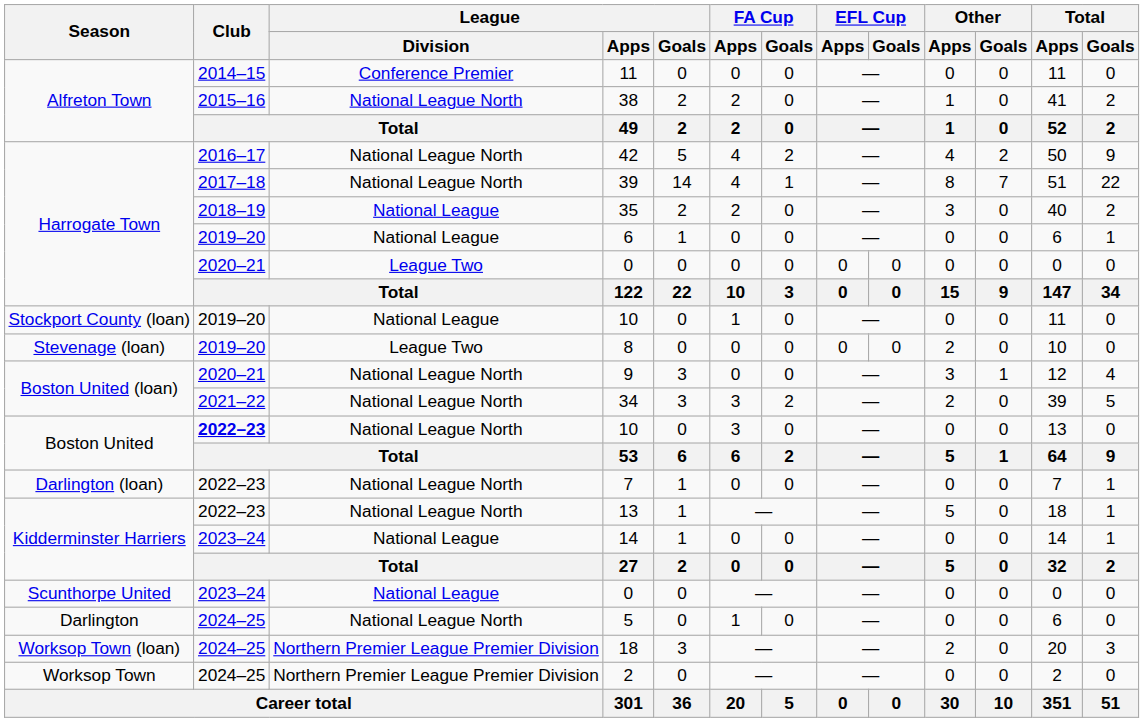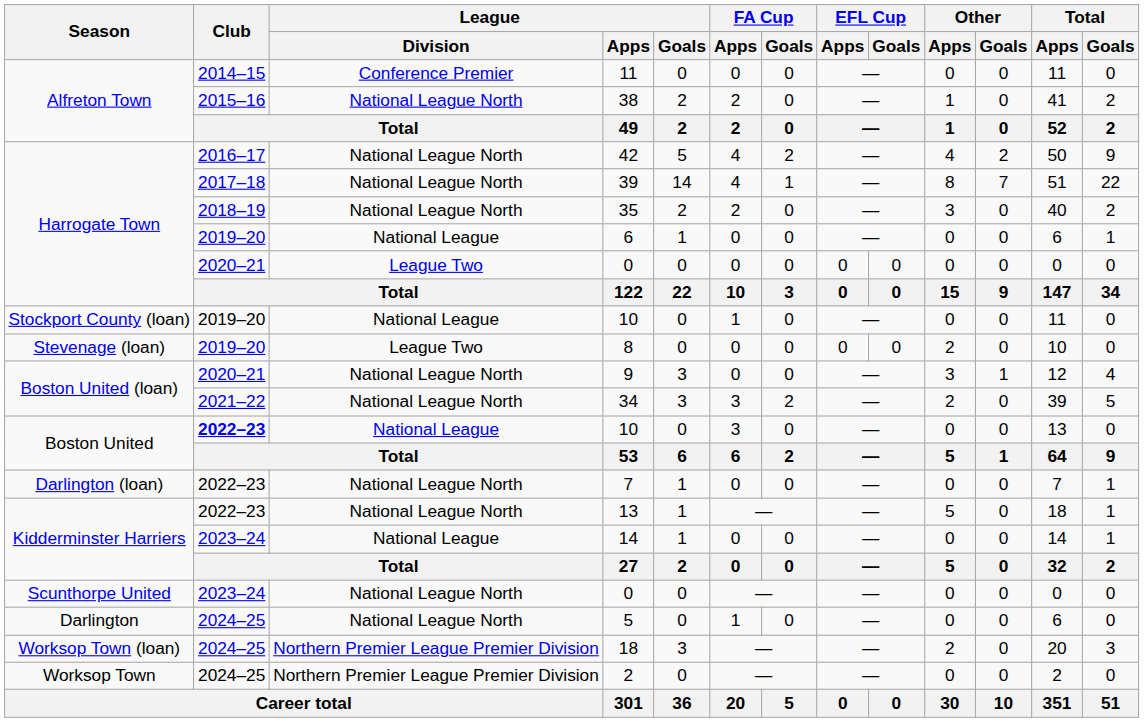35 | League / Division: National League -> National League North
Boston United / 10 | League / Division: National League North -> National League
Scunthorpe United / 0 | League / Division: National League -> National League North
